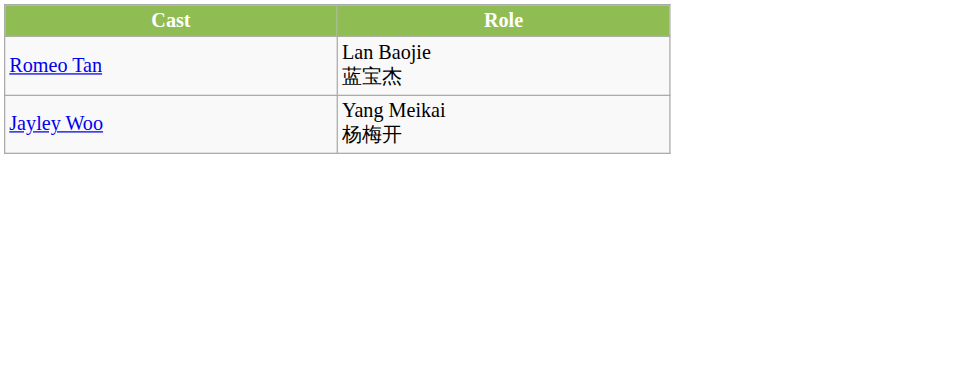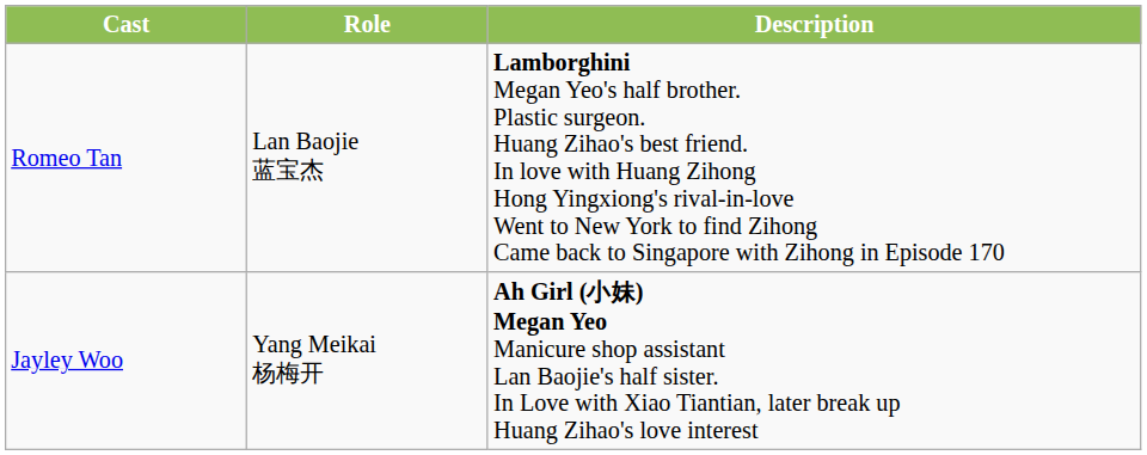+ column: Description | Lamborghini Megan Yeo's half brother. Plastic surgeon. Huang Zihao's best friend. In love with Huang Zihong Hong Yingxiong's rival-in-love Went to New York to find Zihong Came back to Singapore with Zihong in Episode 170 | Ah Girl (小妹) Megan Yeo Manicure shop assistant Lan Baojie's half sister. In Love with Xiao Tiantian, later break up Huang Zihao's love interest
